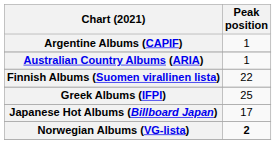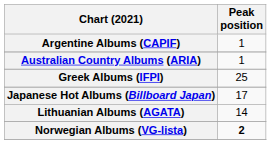- row: Finnish Albums (Suomen virallinen lista) | 22
+ row: Lithuanian Albums (AGATA) | 14
